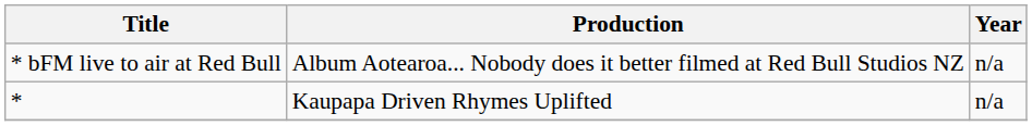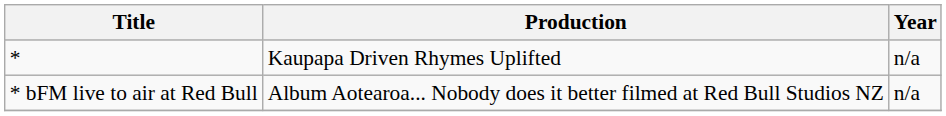rows swapped: * <-> * bFM live to air at Red Bull
